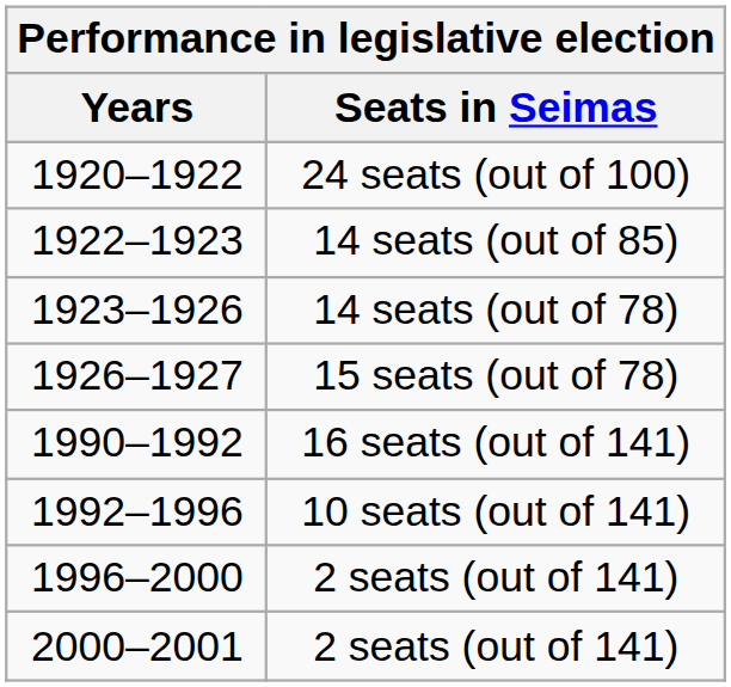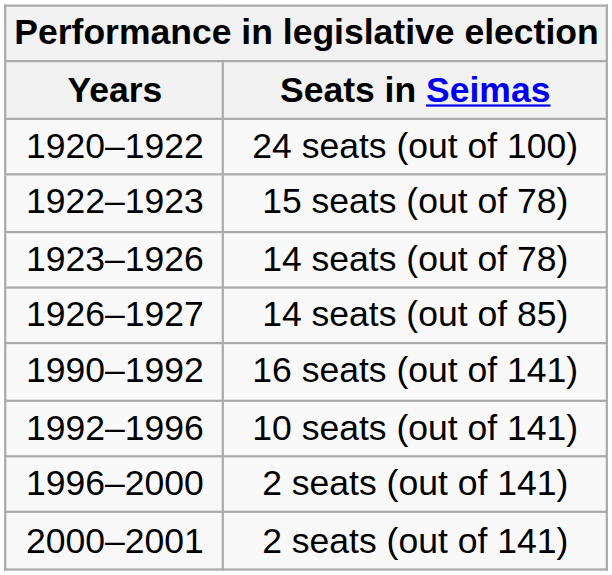1922–1923 | Seats in Seimas: 14 seats (out of 85) -> 15 seats (out of 78)
1926–1927 | Seats in Seimas: 15 seats (out of 78) -> 14 seats (out of 85)
